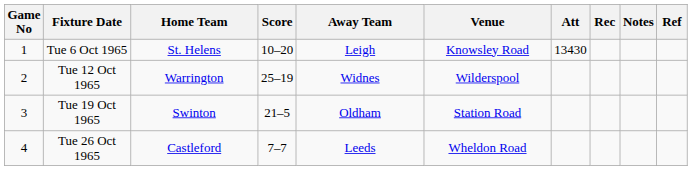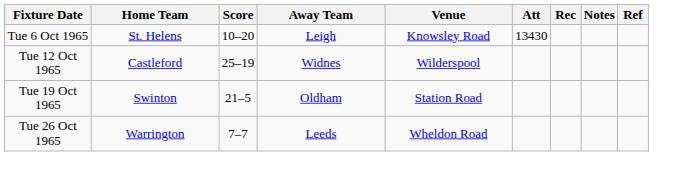- column: Game No | 1 | 2 | 3 | 4
Tue 12 Oct 1965 | Home Team: Warrington -> Castleford
Tue 26 Oct 1965 | Home Team: Castleford -> Warrington
